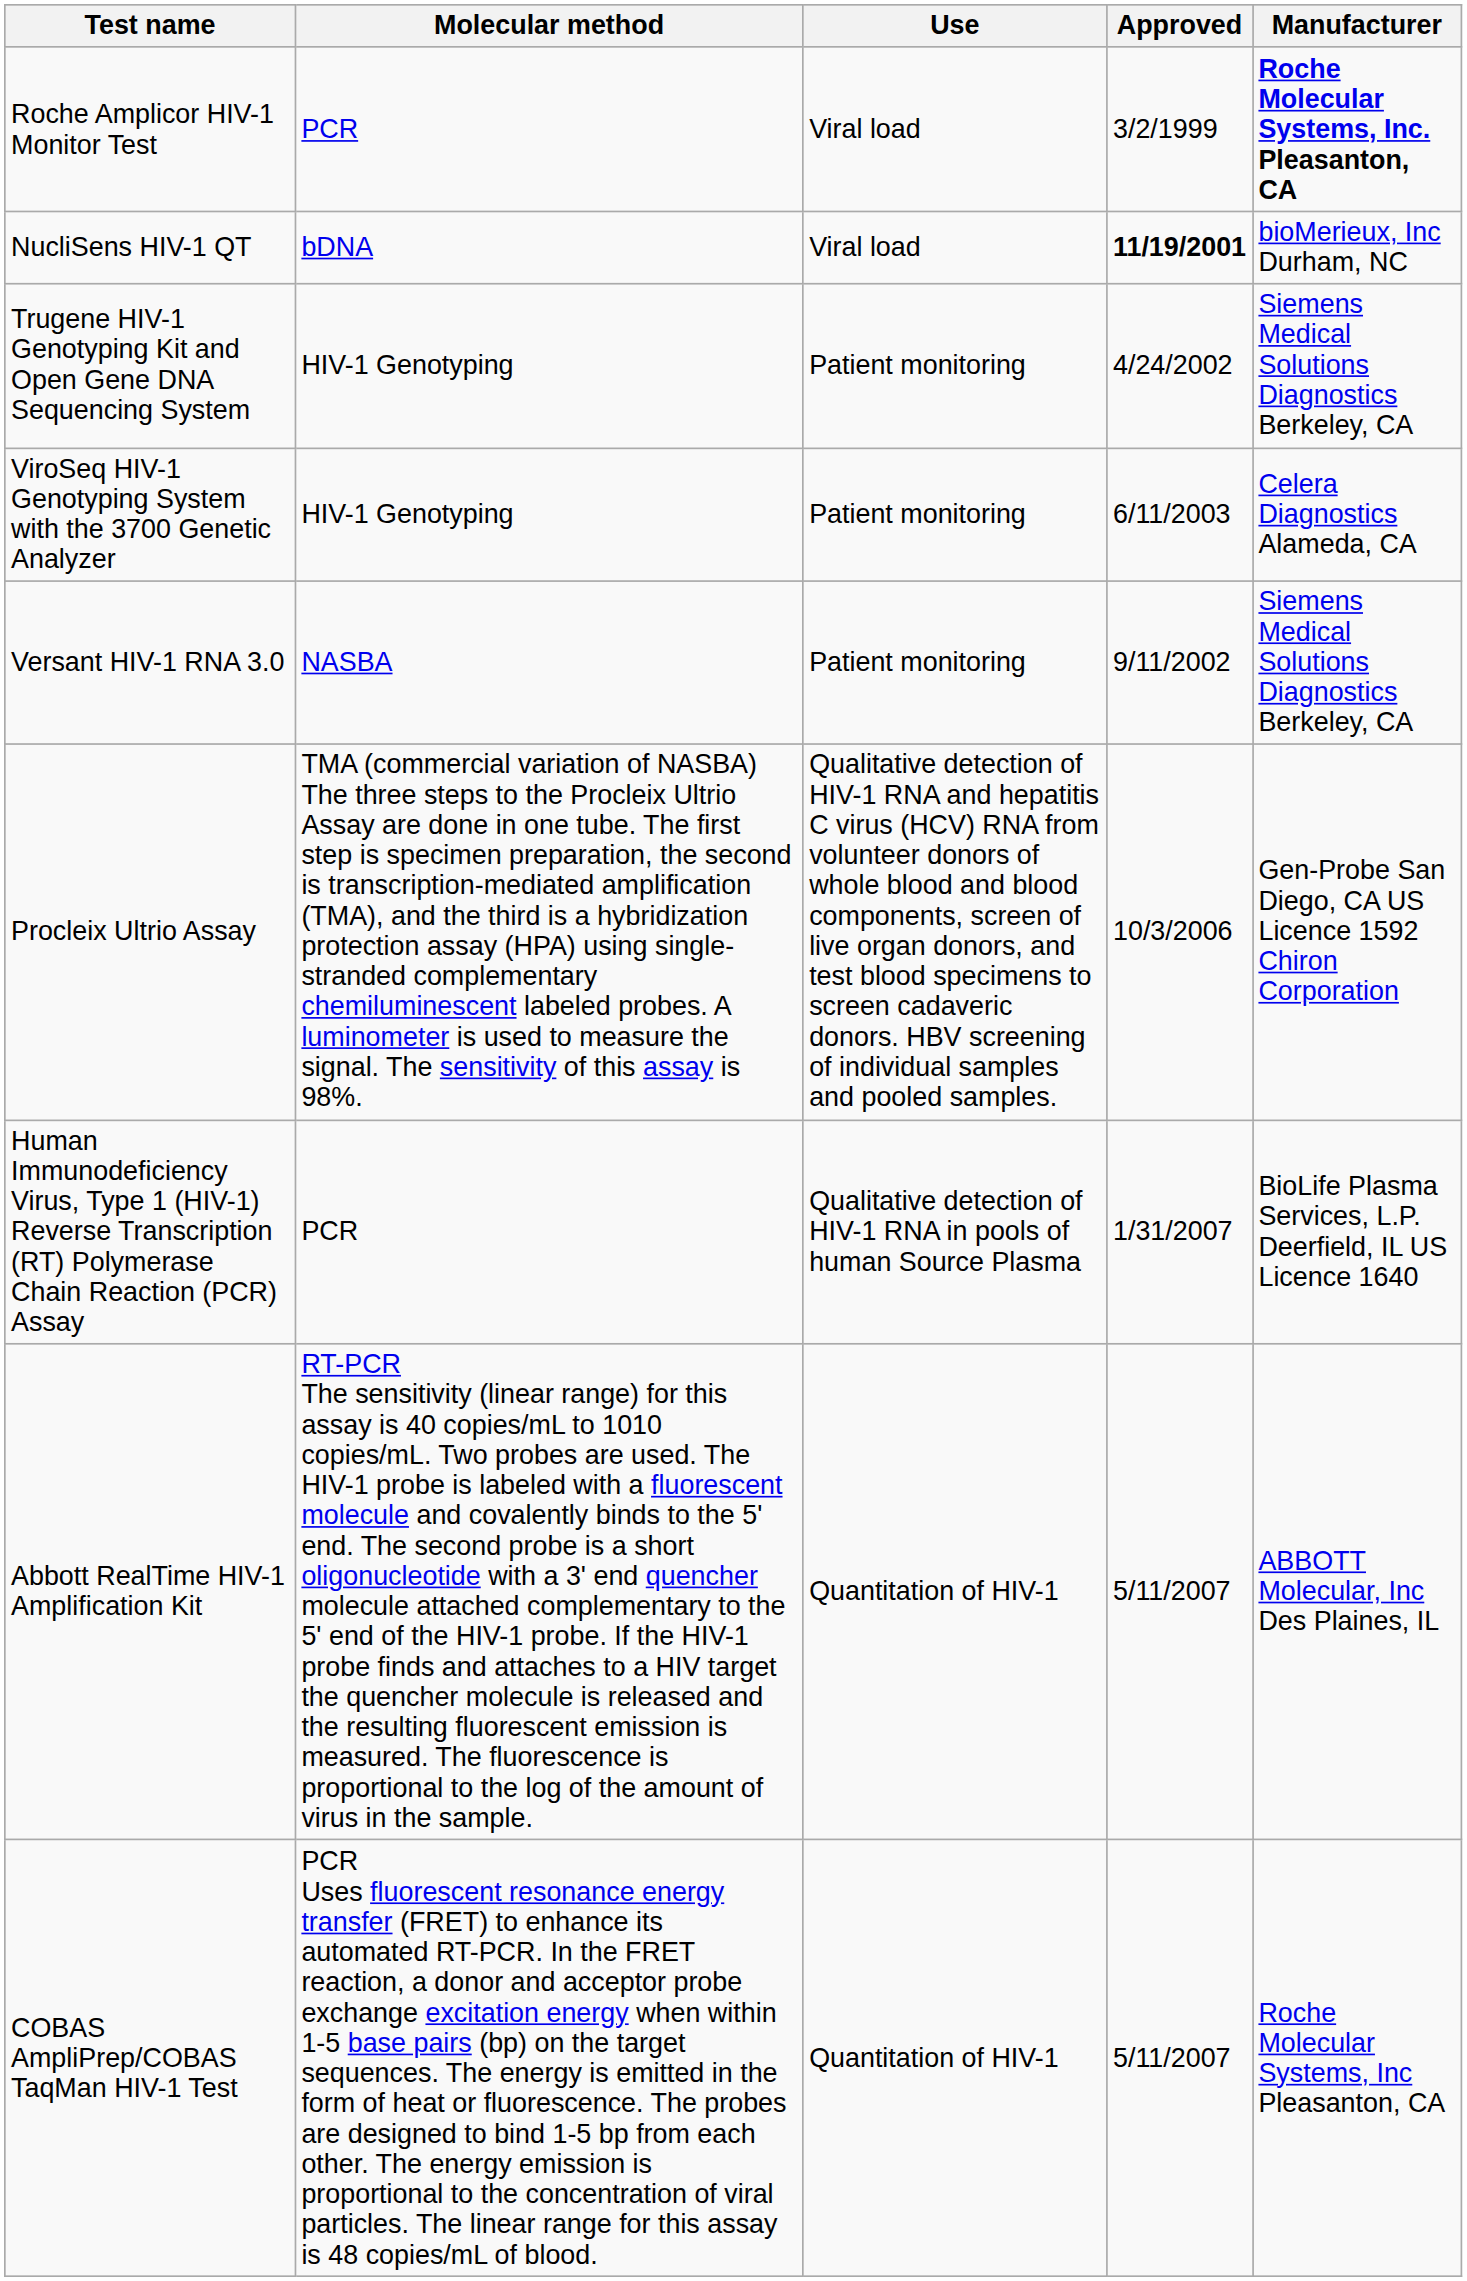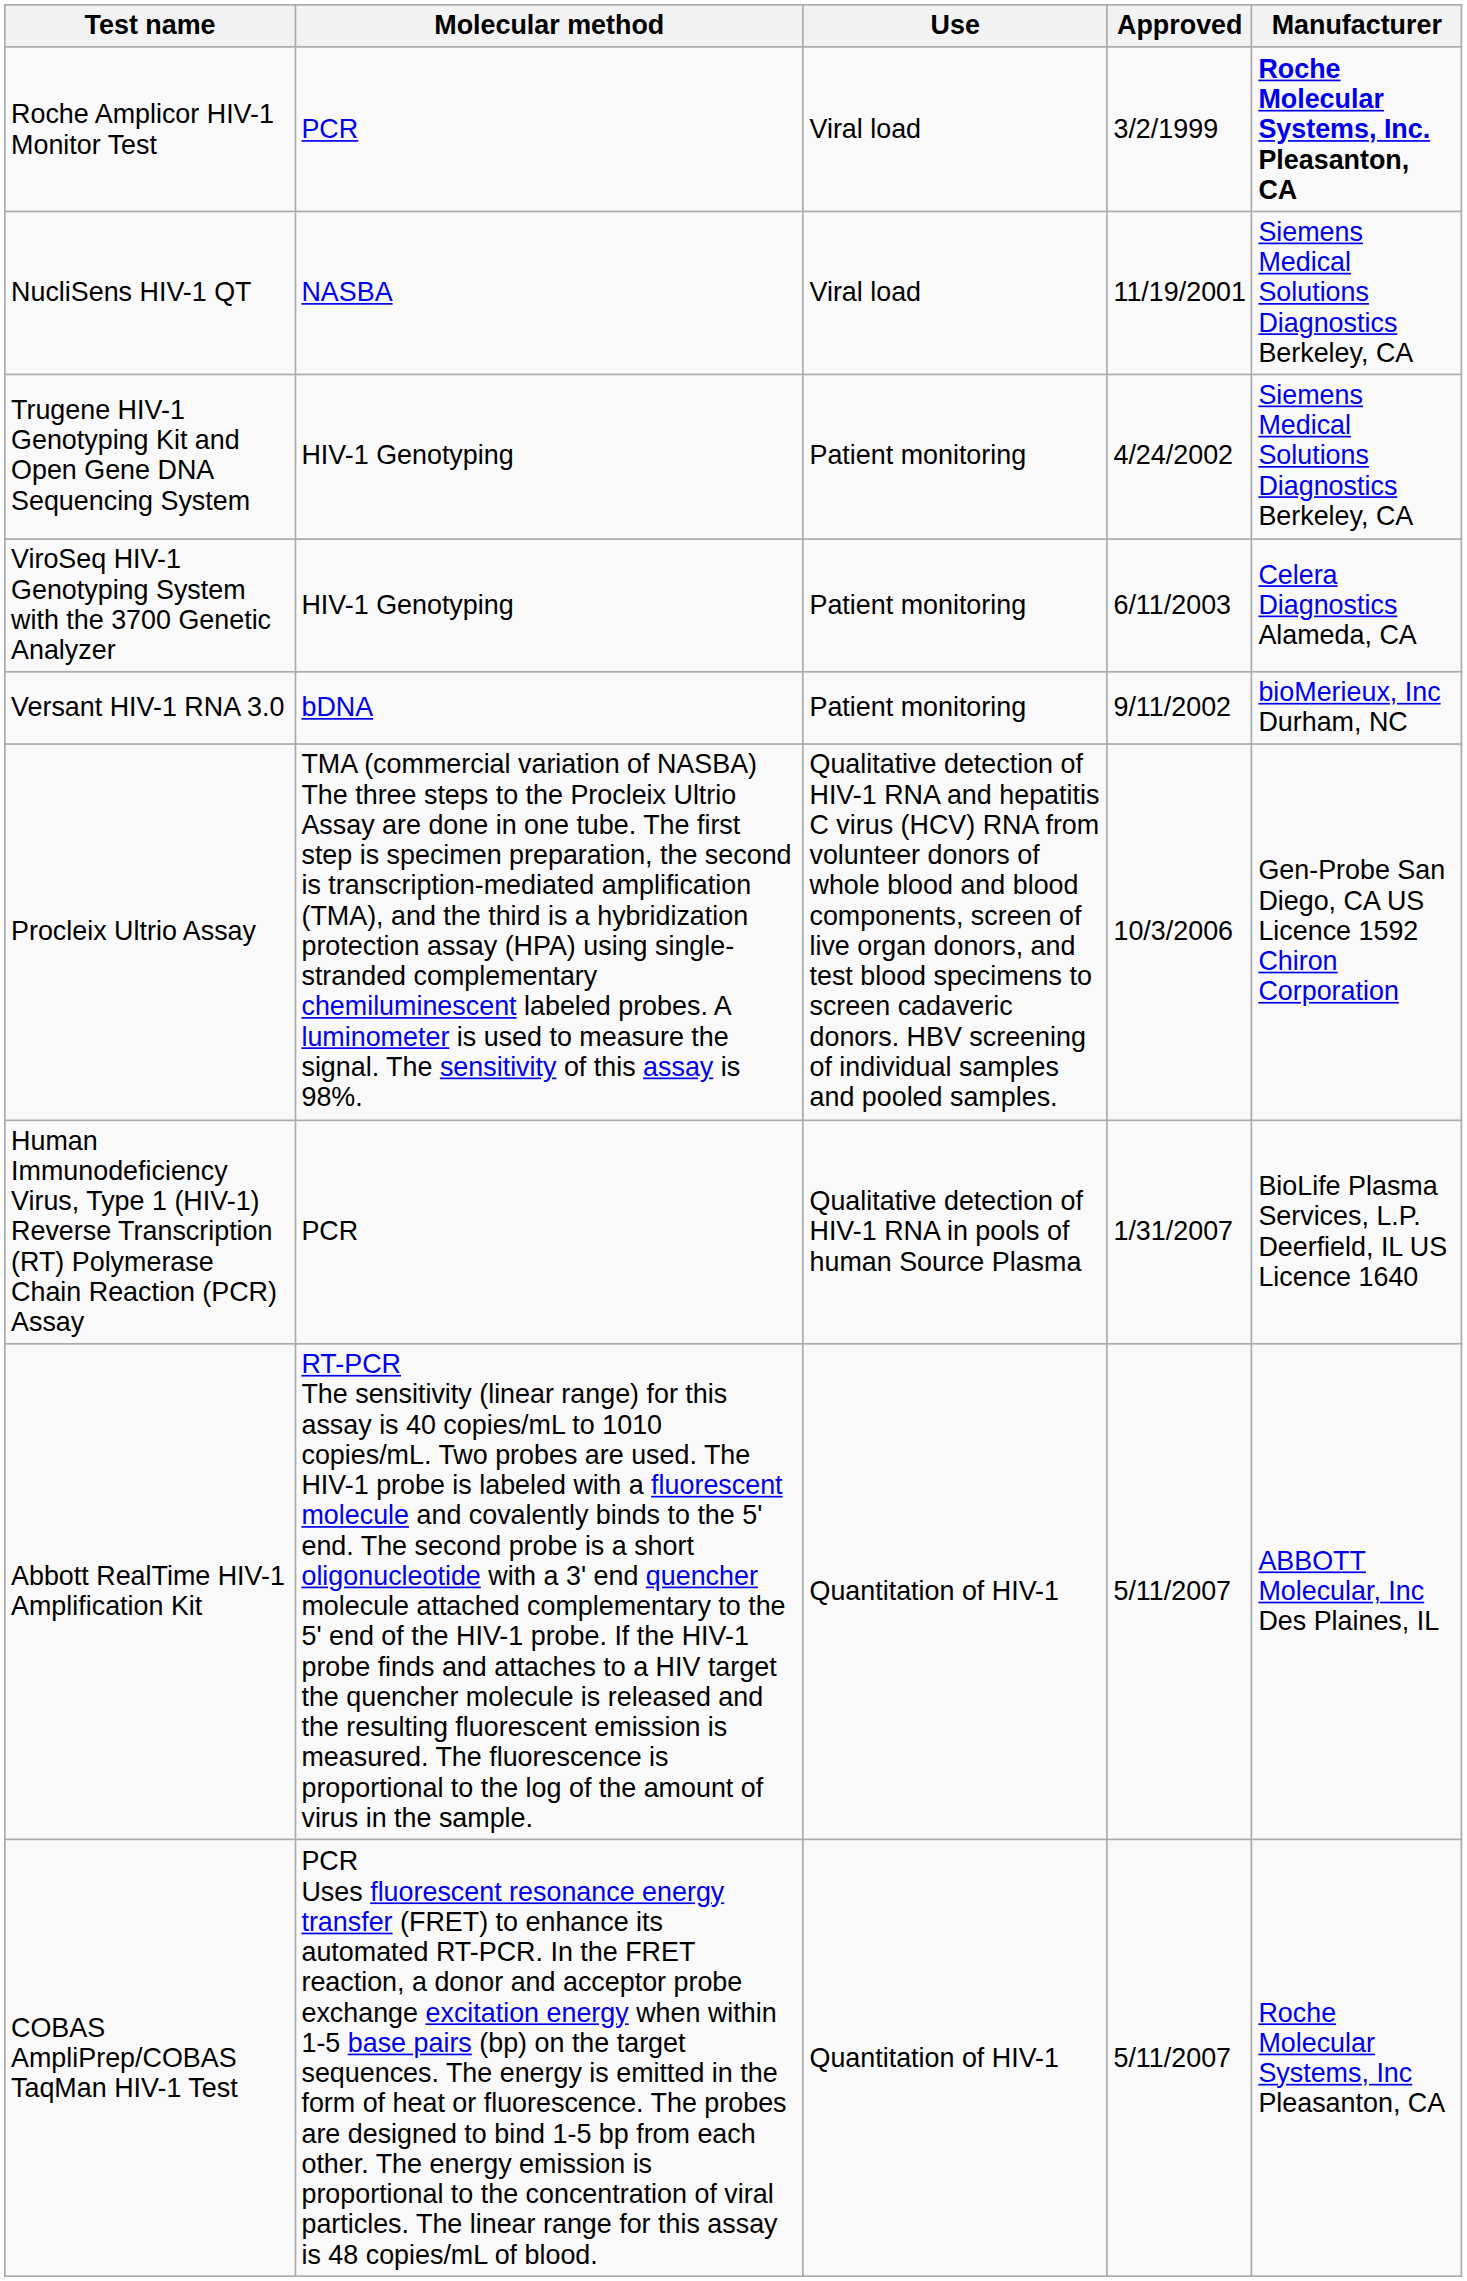NucliSens HIV-1 QT | Molecular method: bDNA -> NASBA
NucliSens HIV-1 QT | Approved: bold -> normal
NucliSens HIV-1 QT | Manufacturer: bioMerieux, Inc Durham, NC -> Siemens Medical Solutions Diagnostics Berkeley, CA
Versant HIV-1 RNA 3.0 | Molecular method: NASBA -> bDNA
Versant HIV-1 RNA 3.0 | Manufacturer: Siemens Medical Solutions Diagnostics Berkeley, CA -> bioMerieux, Inc Durham, NC
